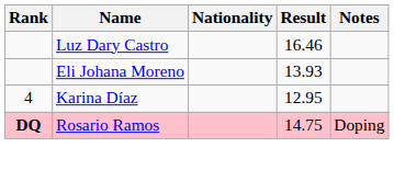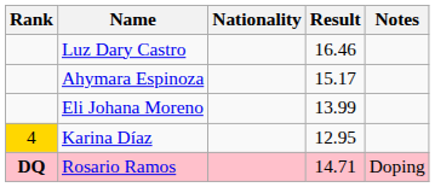+ row: Ahymara Espinoza | 15.17
Eli Johana Moreno | Result: 13.93 -> 13.99
Karina Díaz | Rank: no background -> gold background
Rosario Ramos | Result: 14.75 -> 14.71
